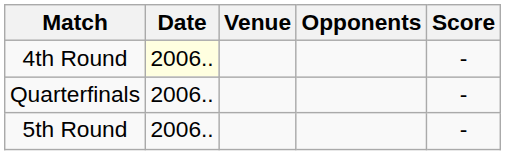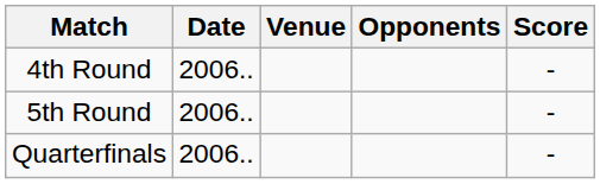4th Round | Date: lightyellow background -> no background
rows swapped: 5th Round <-> Quarterfinals
